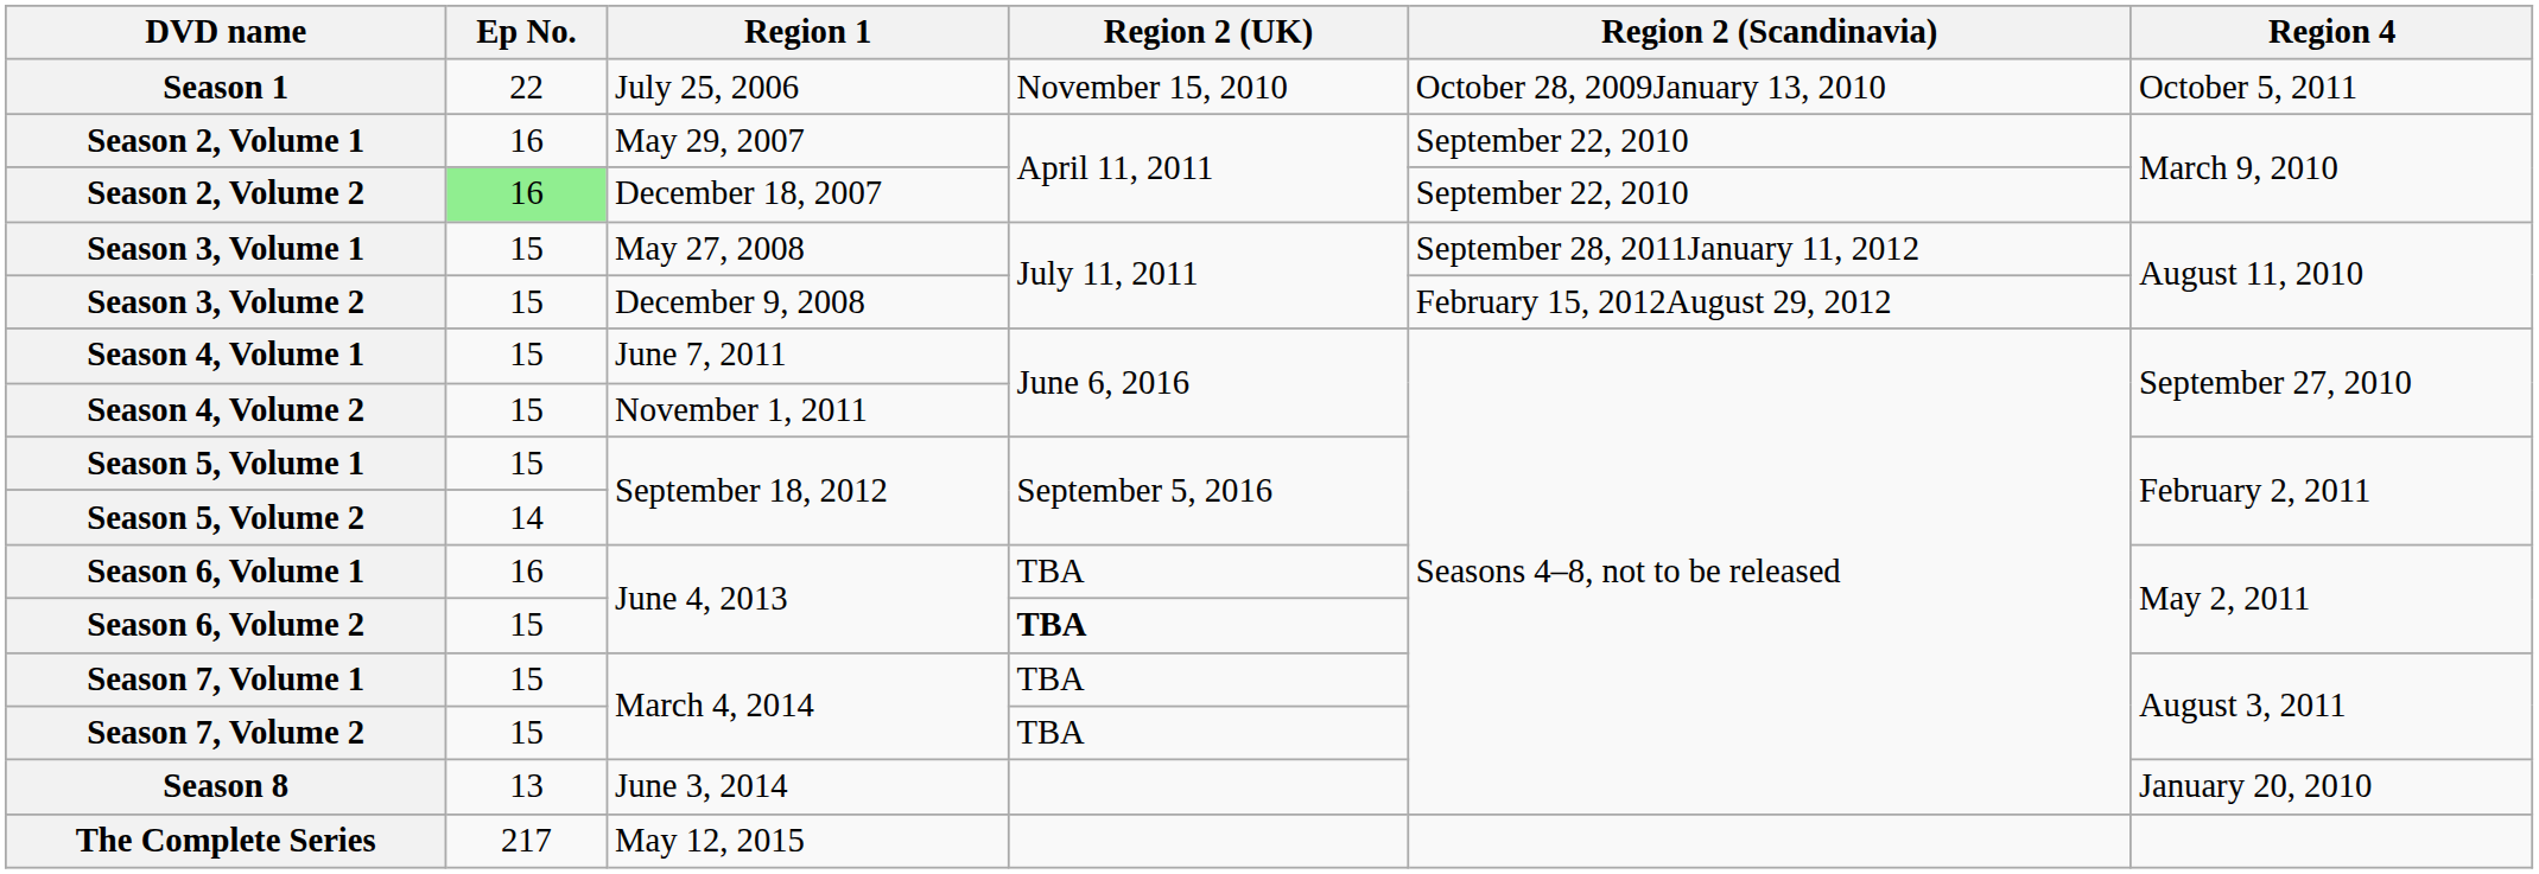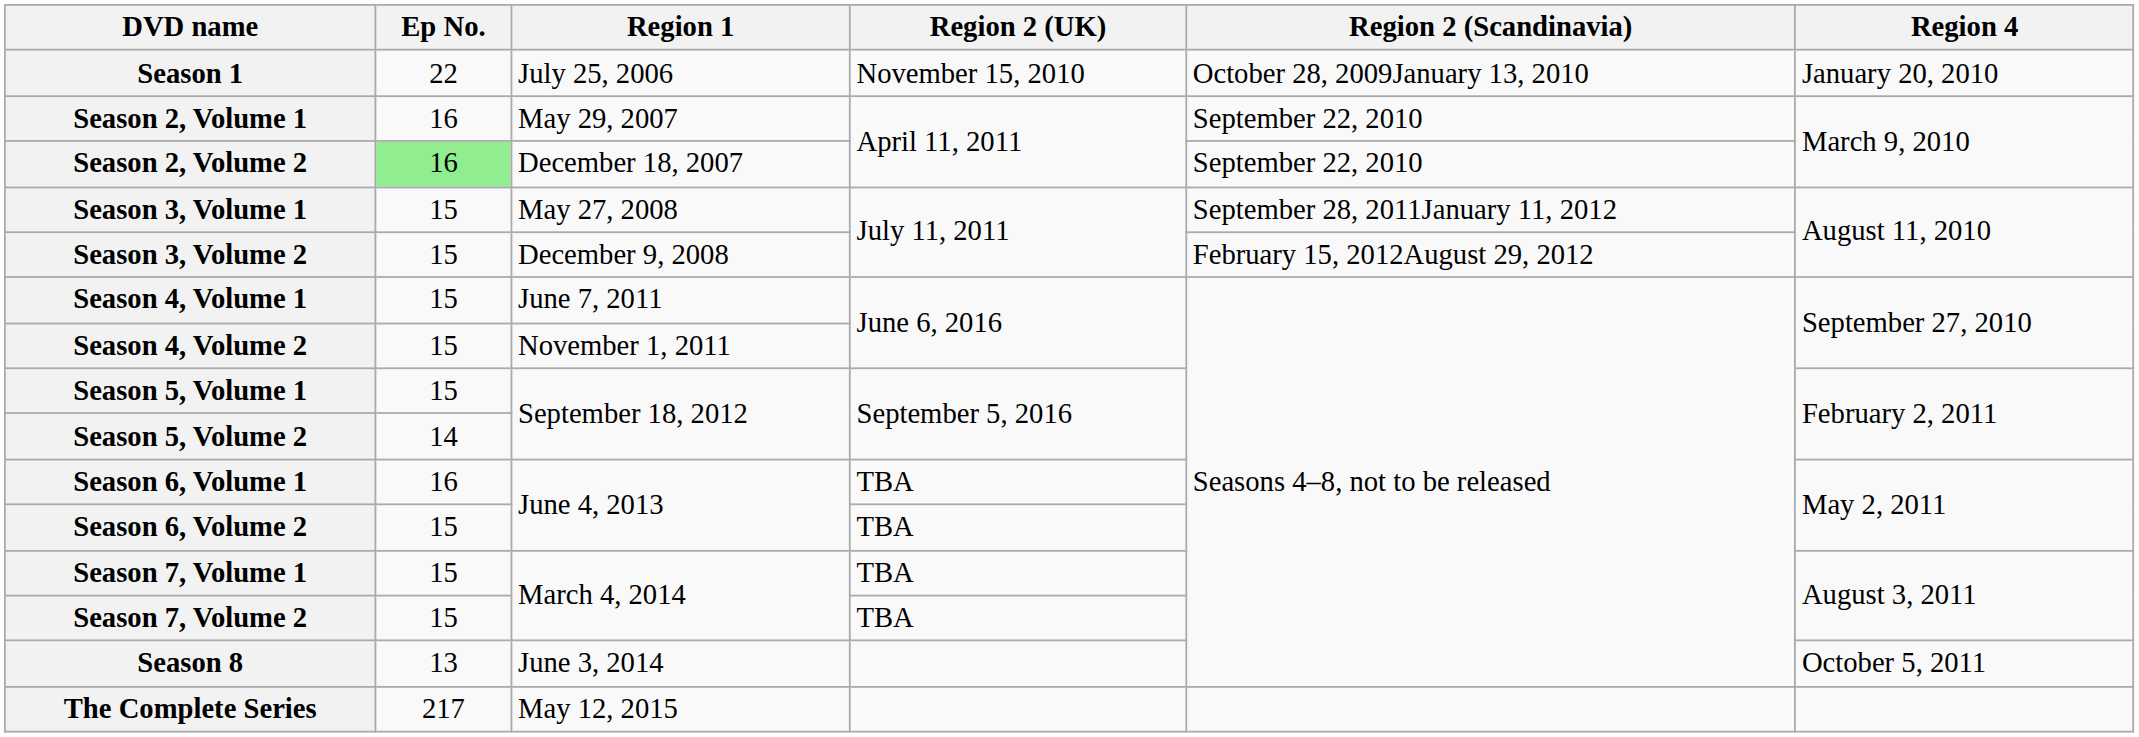Season 1 | Region 4: October 5, 2011 -> January 20, 2010
Season 6, Volume 2 | Region 2 (UK): bold -> normal
Season 8 | Region 4: January 20, 2010 -> October 5, 2011
